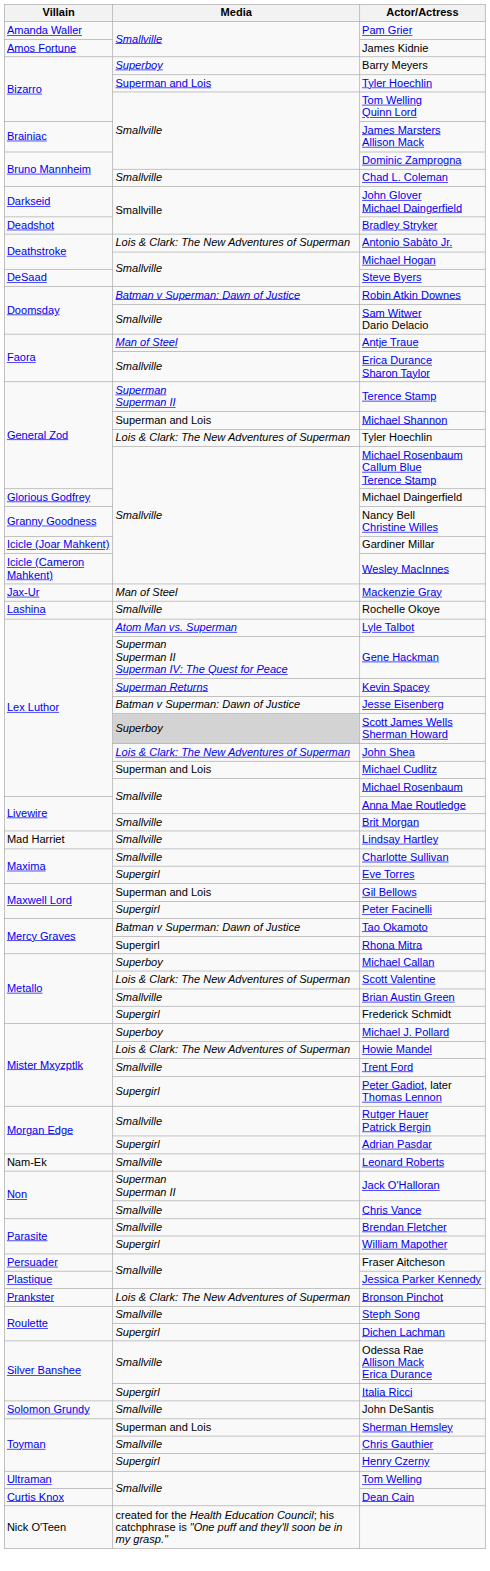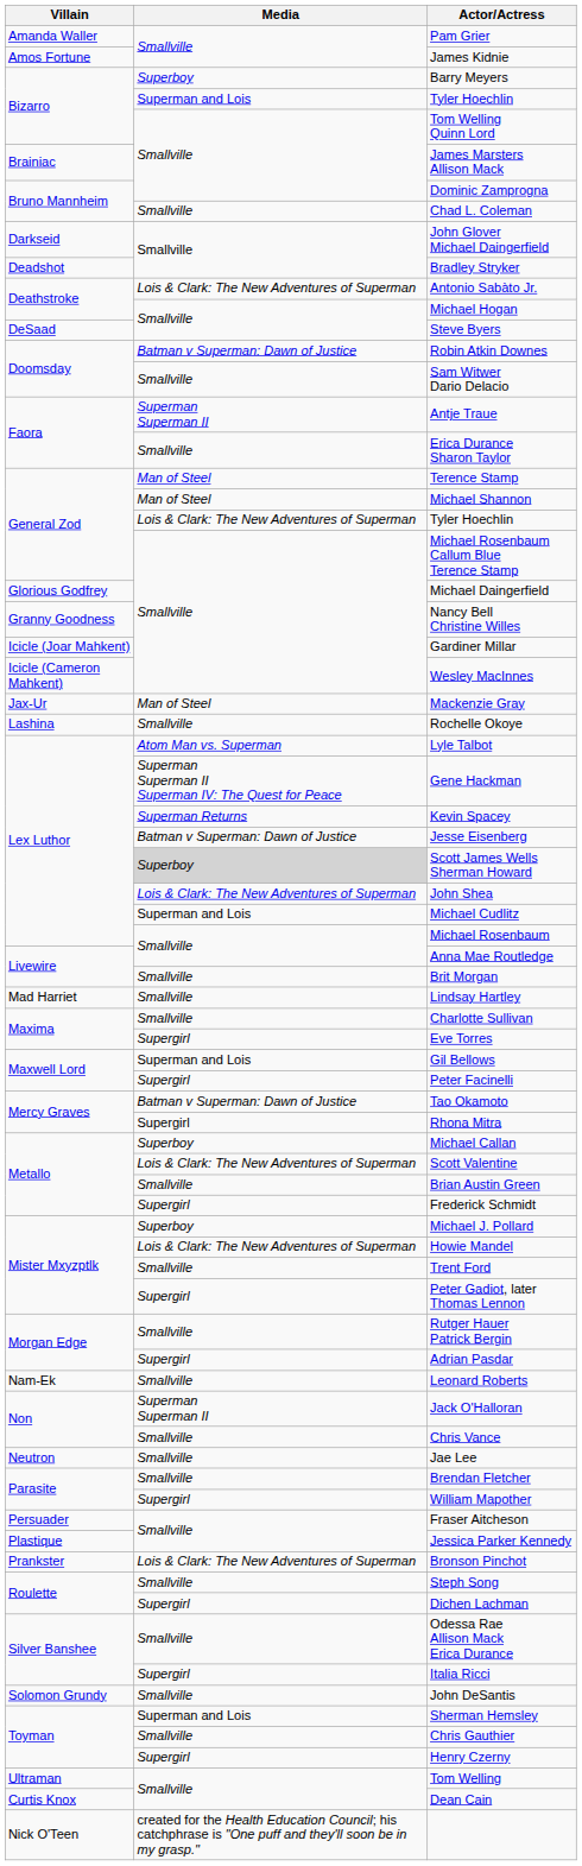Antje Traue | Media: Man of Steel -> Superman Superman II
Terence Stamp | Media: Superman Superman II -> Man of Steel
Michael Shannon | Media: Superman and Lois -> Man of Steel
+ row: Neutron | Smallville | Jae Lee
